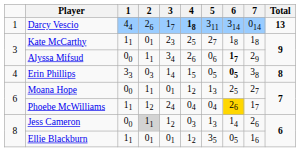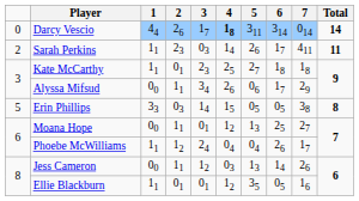Darcy Vescio | column 1: 1 -> 0
Darcy Vescio | Total: 13 -> 14
+ row: 2 | Sarah Perkins | 11 | 23 | 03 | 14 | 26 | 17 | 411 | 11
Alyssa Mifsud | 6: bold -> normal
Erin Phillips | column 1: 4 -> 5
Erin Phillips | 6: bold -> normal
Phoebe McWilliams | 6: gold background -> no background
Jess Cameron | 2: lightgrey background -> no background
